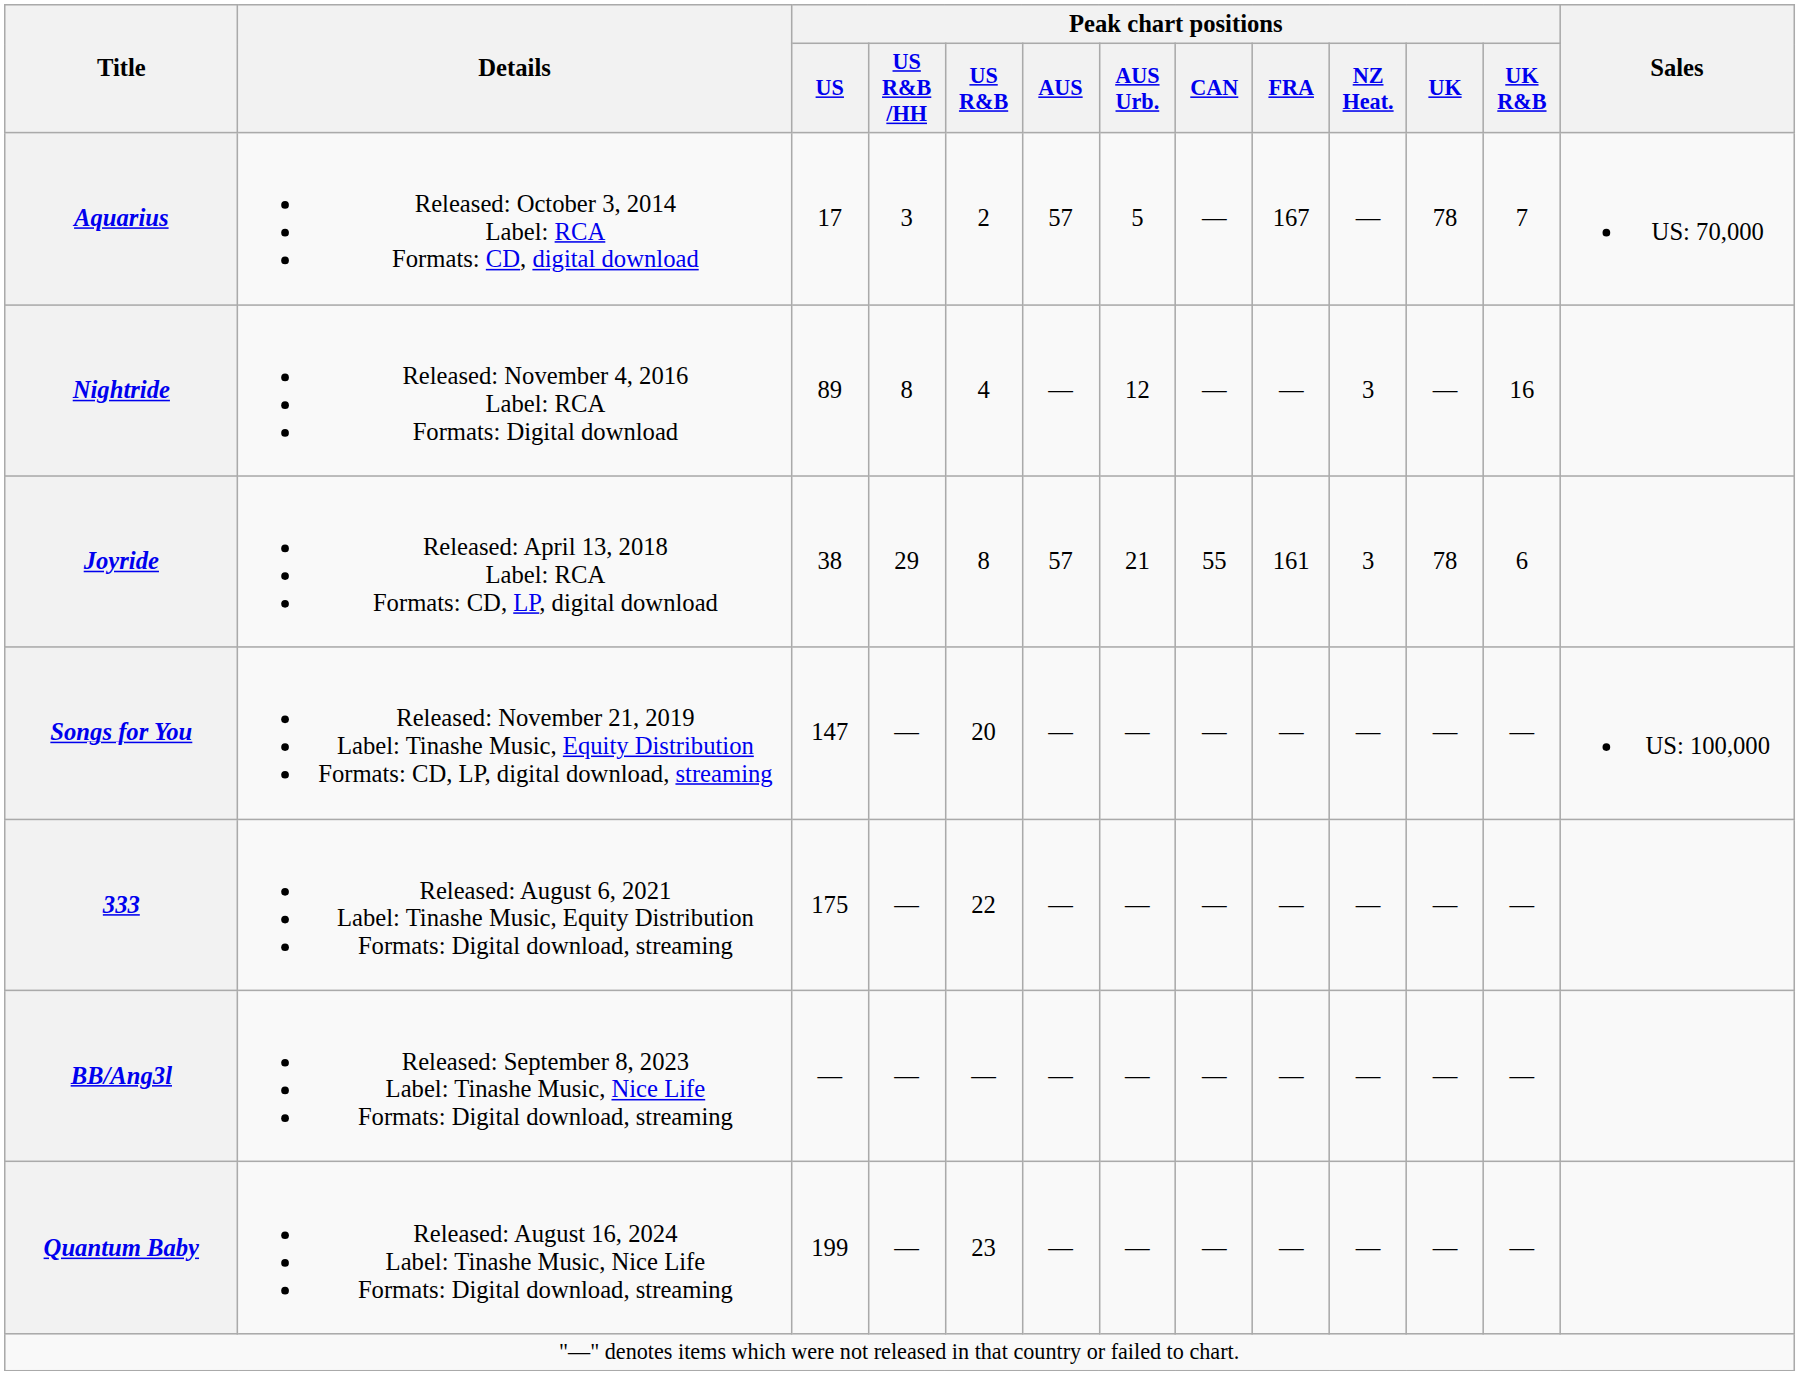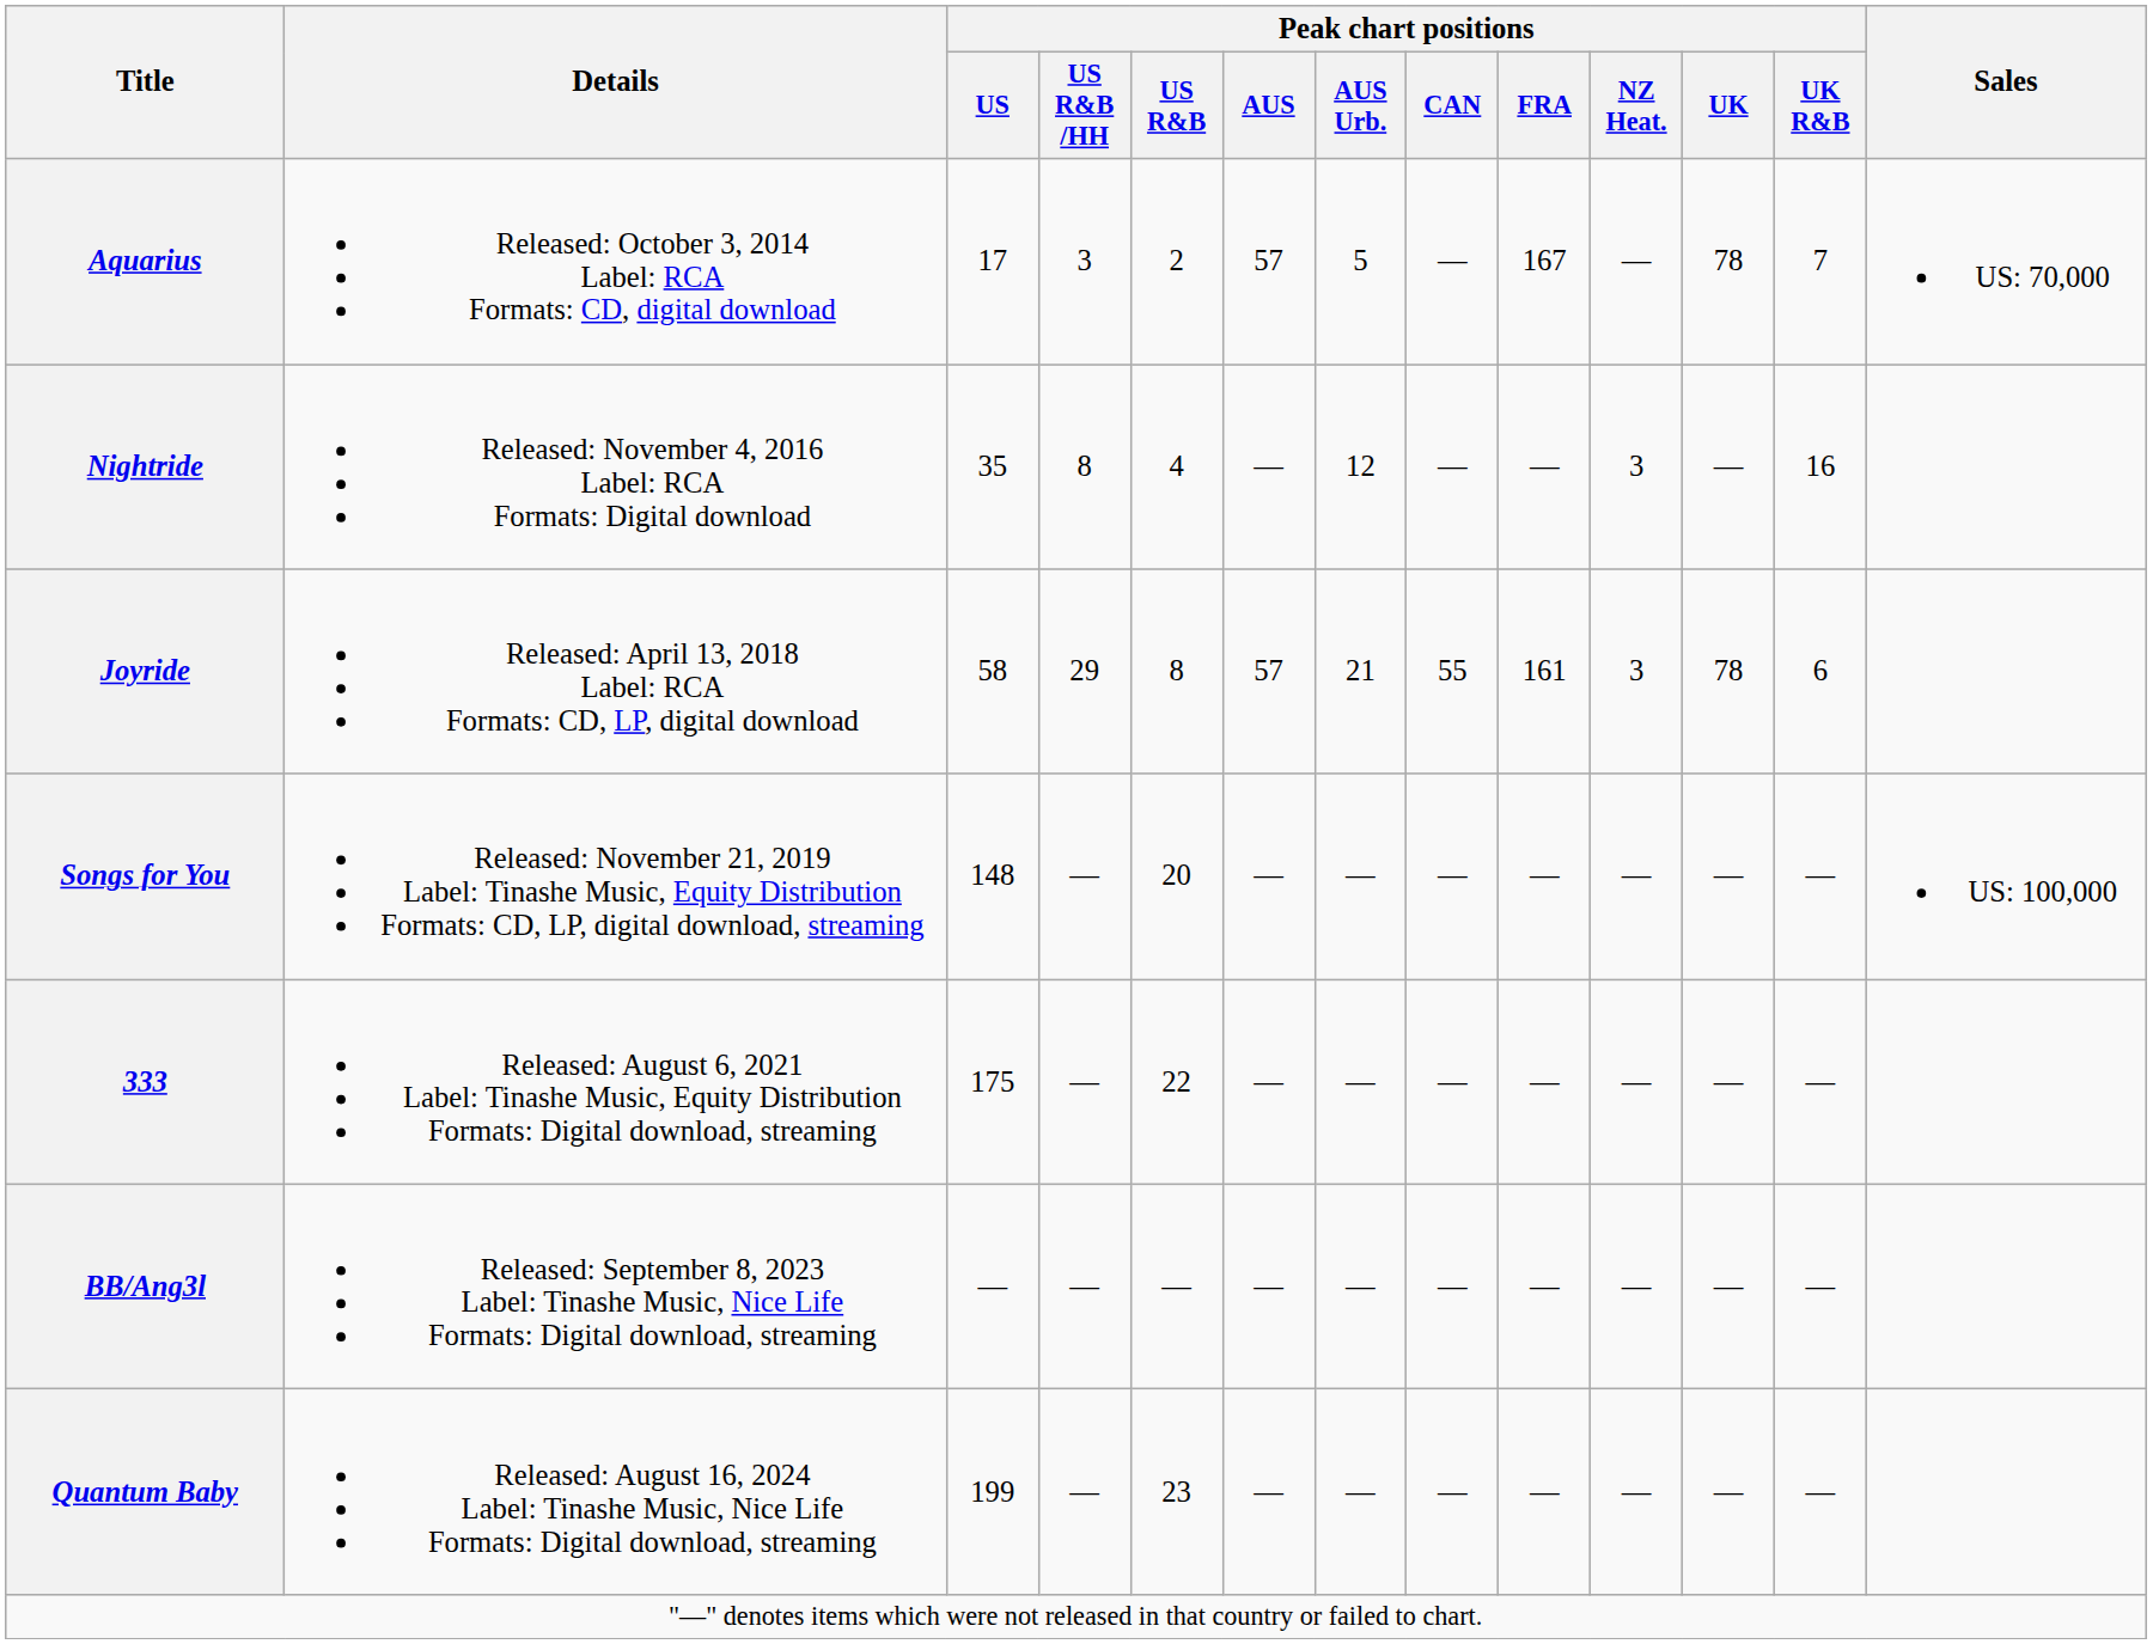Nightride | Peak chart positions / US: 89 -> 35
Joyride | Peak chart positions / US: 38 -> 58
Songs for You | Peak chart positions / US: 147 -> 148
